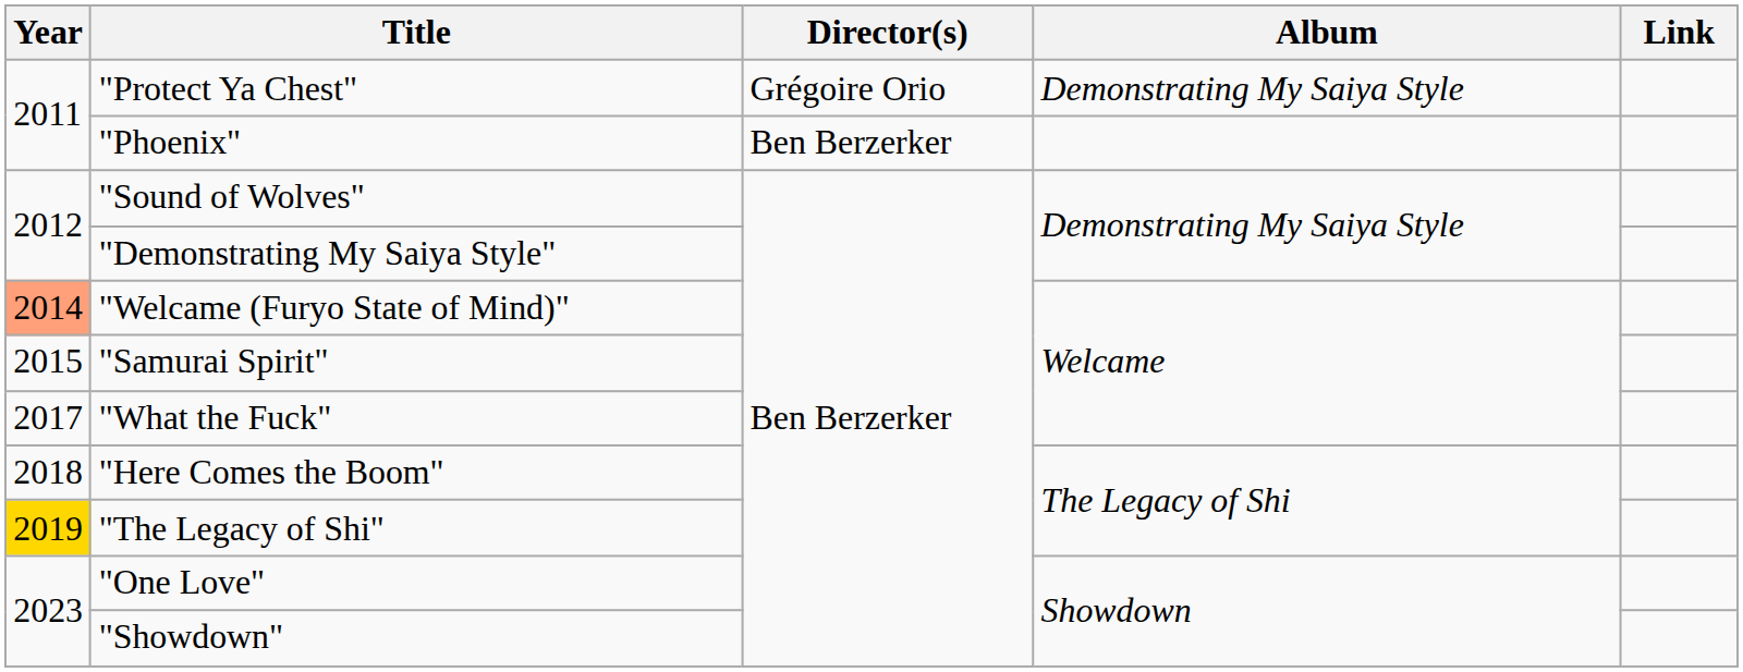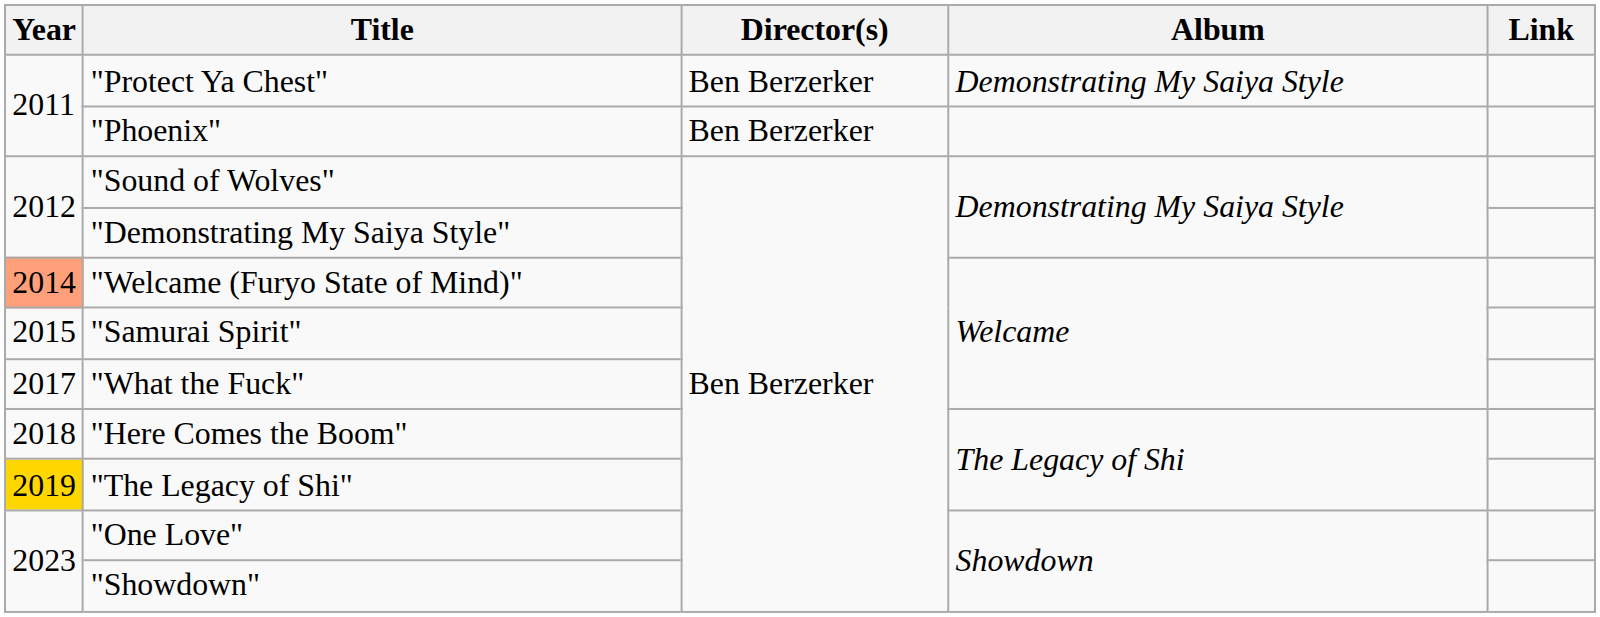"Protect Ya Chest" | Director(s): Grégoire Orio -> Ben Berzerker
